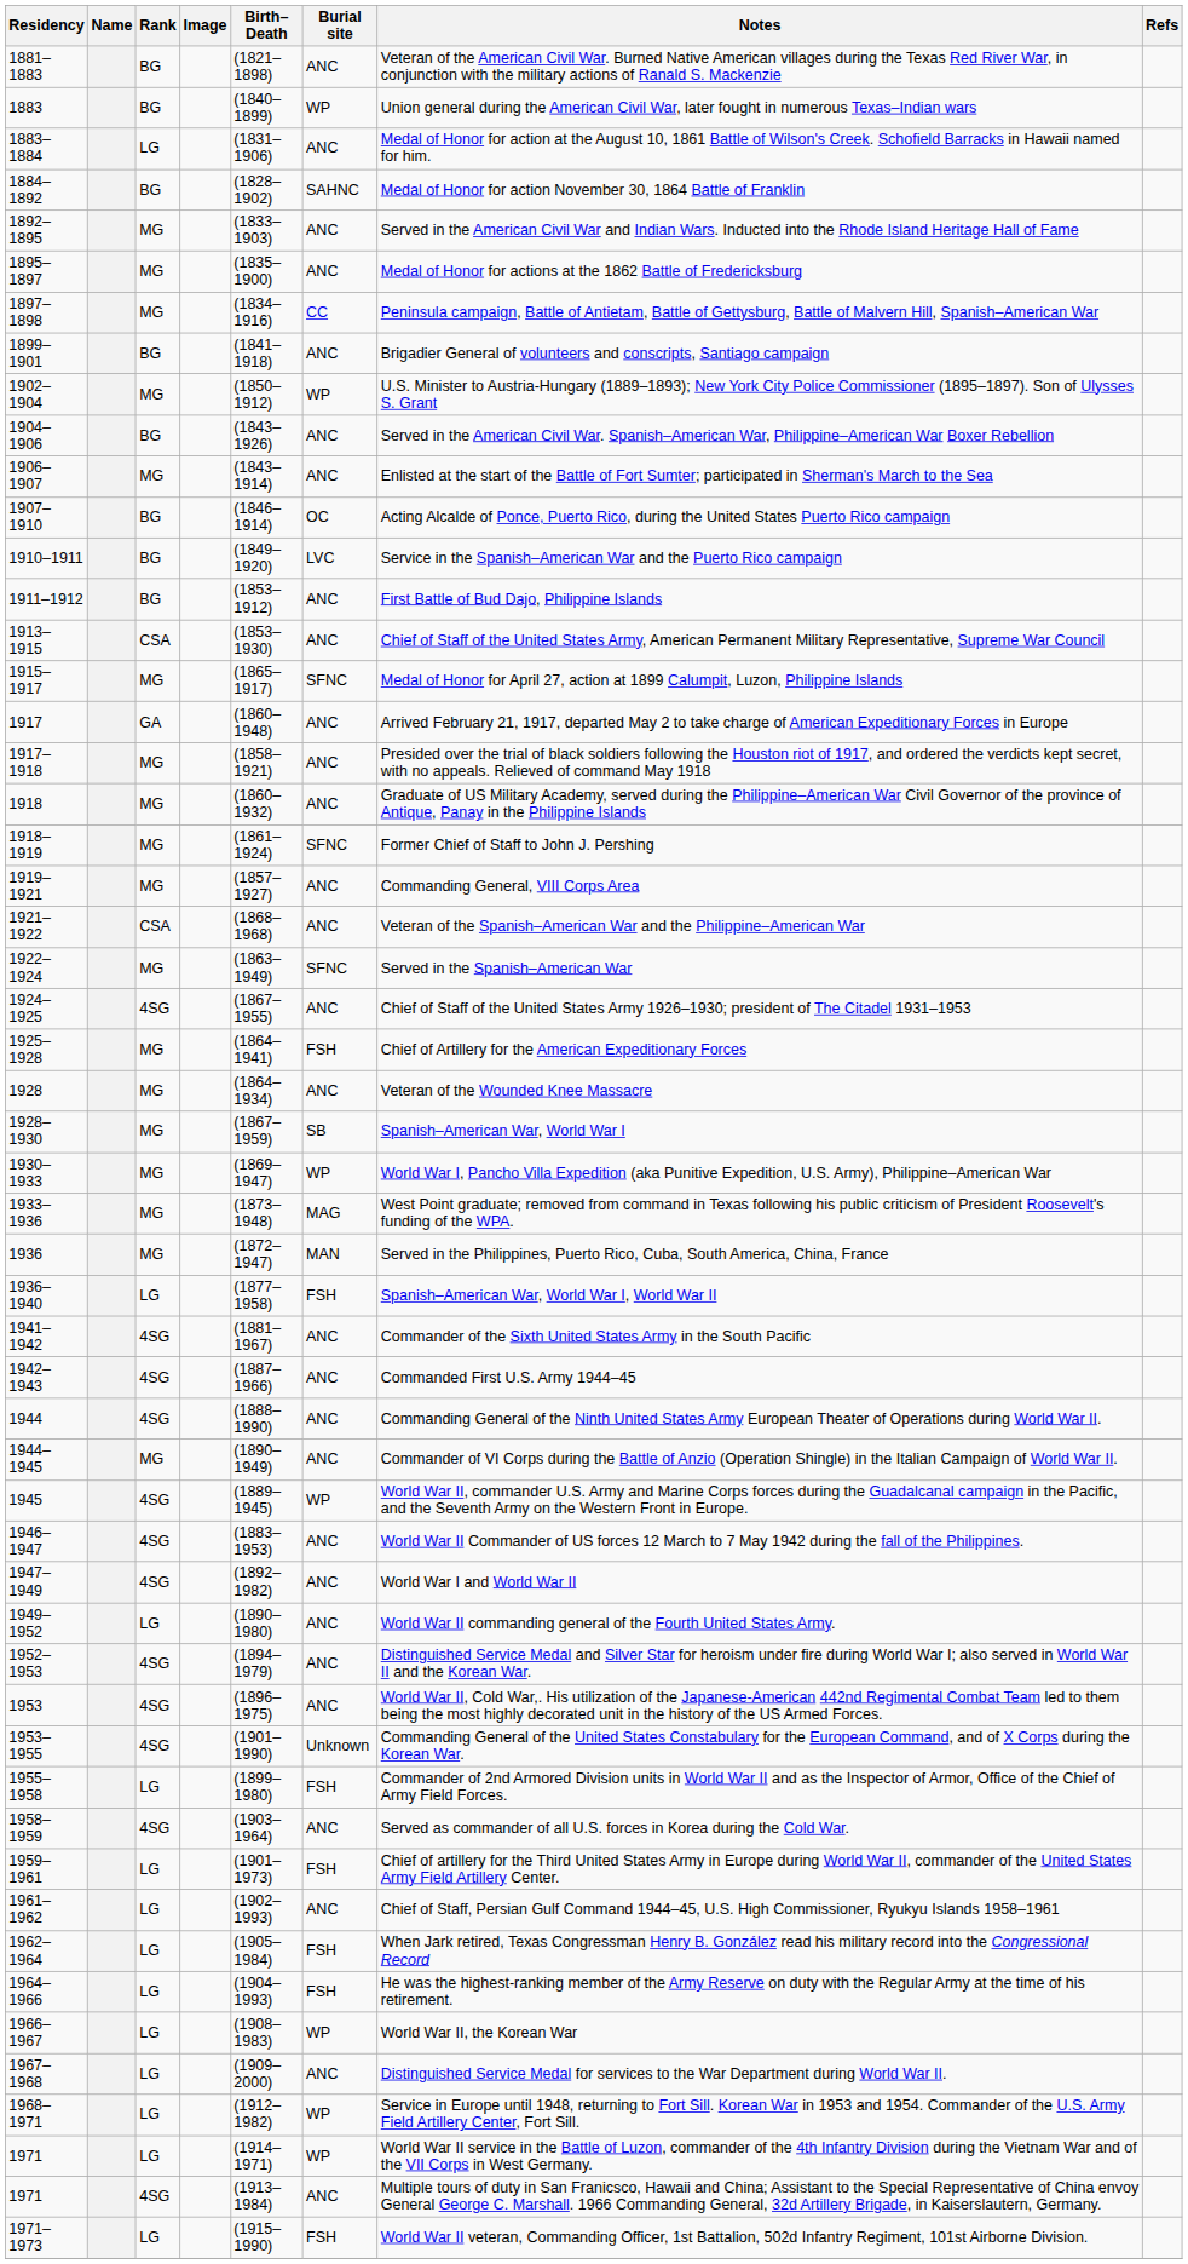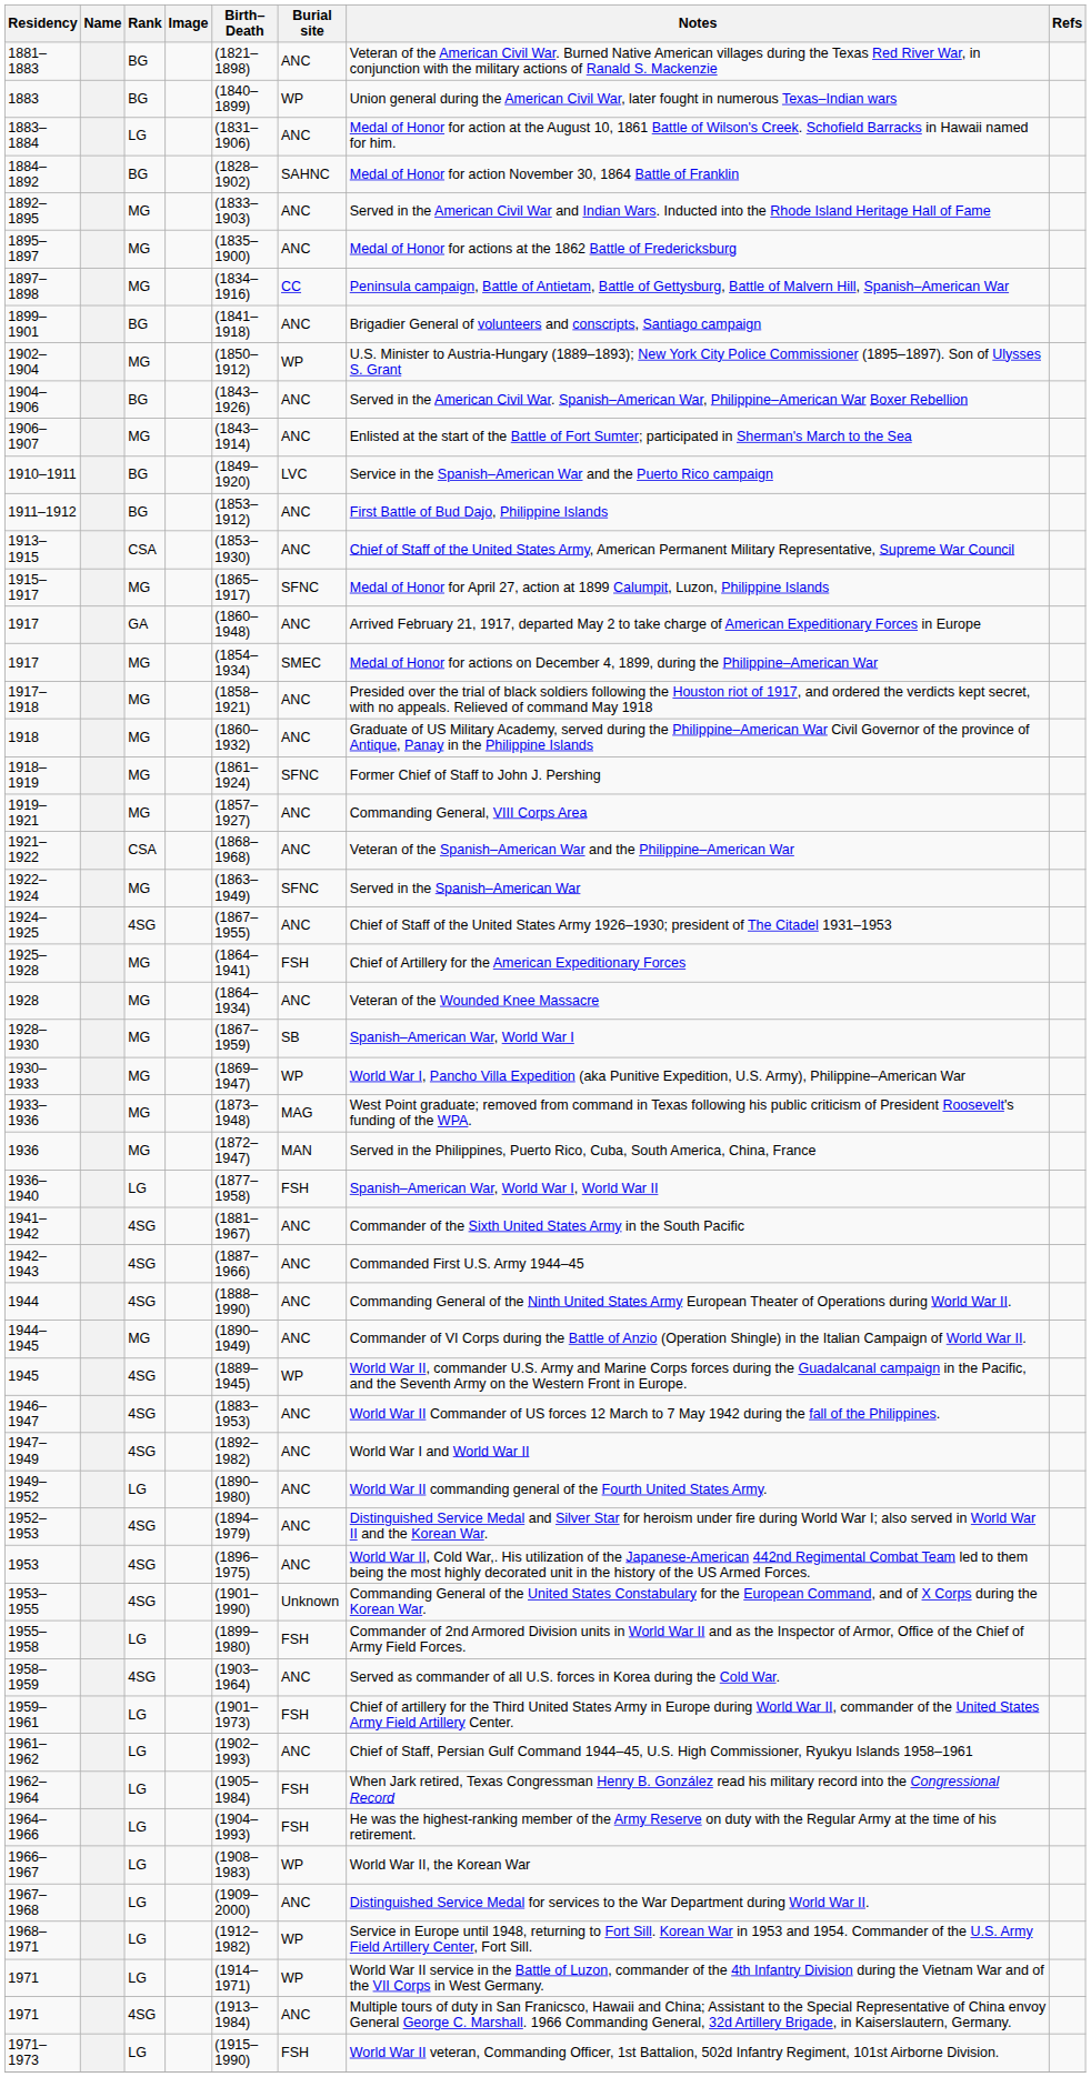- row: 1907–1910 | BG | (1846–1914) | OC | Acting Alcalde of Ponce, Puerto Rico, during the United States Puerto Rico campaign
+ row: 1917 | MG | (1854–1934) | SMEC | Medal of Honor for actions on December 4, 1899, during the Philippine–American War
